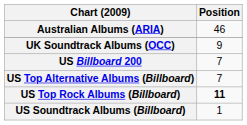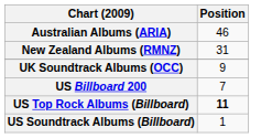+ row: New Zealand Albums (RMNZ) | 31
- row: US Top Alternative Albums (Billboard) | 7
